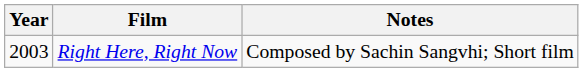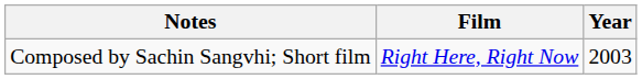columns swapped: Year <-> Notes
